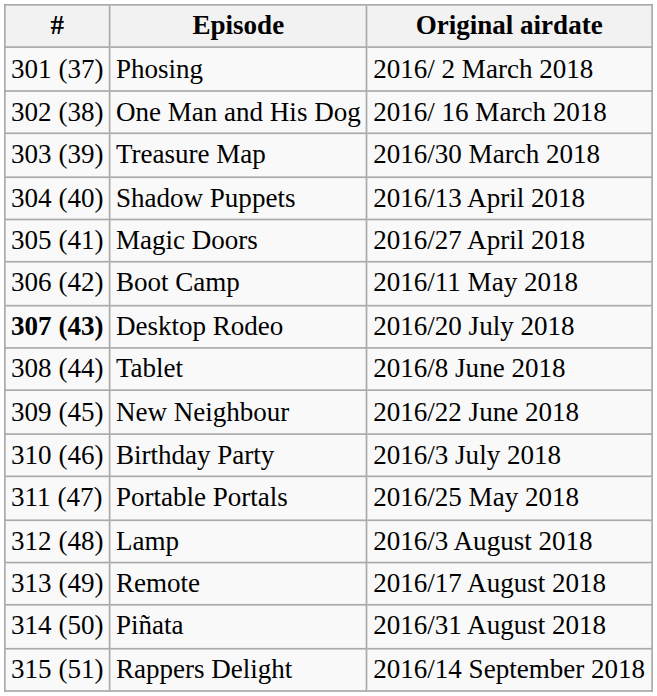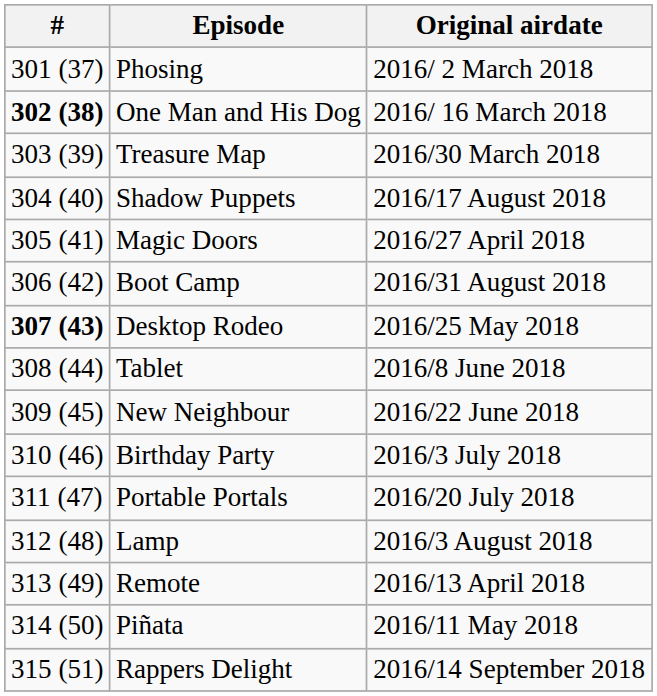One Man and His Dog | #: normal -> bold
Shadow Puppets | Original airdate: 2016/13 April 2018 -> 2016/17 August 2018
Boot Camp | Original airdate: 2016/11 May 2018 -> 2016/31 August 2018
Desktop Rodeo | Original airdate: 2016/20 July 2018 -> 2016/25 May 2018
Portable Portals | Original airdate: 2016/25 May 2018 -> 2016/20 July 2018
Remote | Original airdate: 2016/17 August 2018 -> 2016/13 April 2018
Piñata | Original airdate: 2016/31 August 2018 -> 2016/11 May 2018
